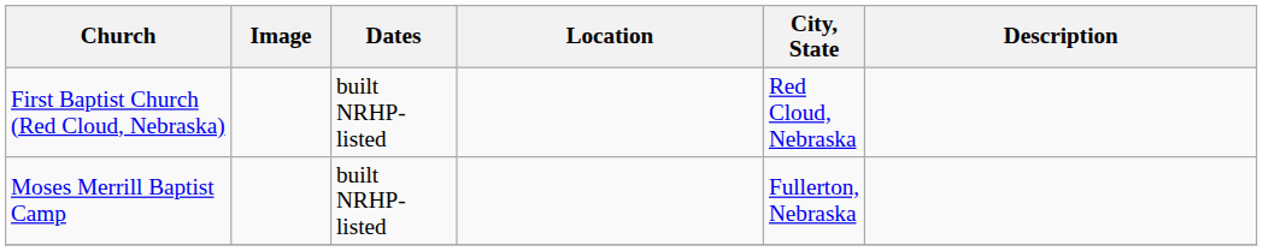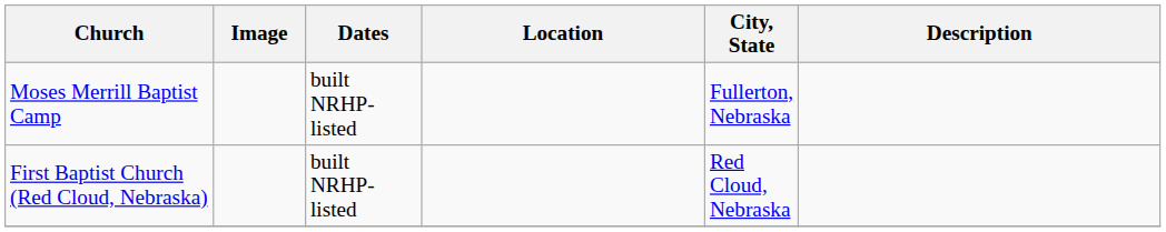rows swapped: Moses Merrill Baptist Camp <-> First Baptist Church (Red Cloud, Nebraska)
